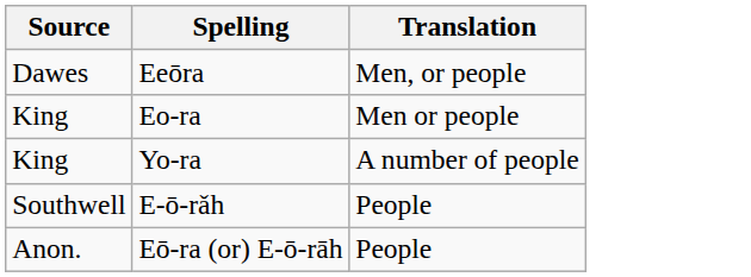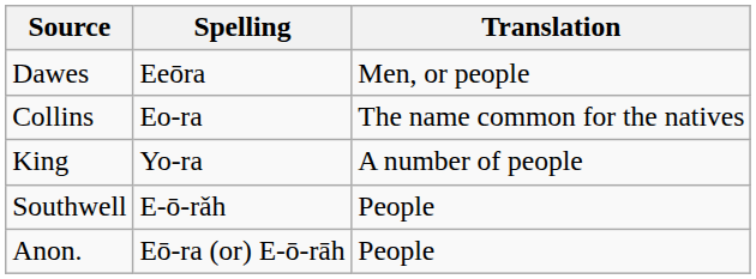+ row: Collins | Eo-ra | The name common for the natives
- row: King | Eo-ra | Men or people
